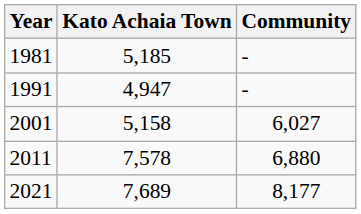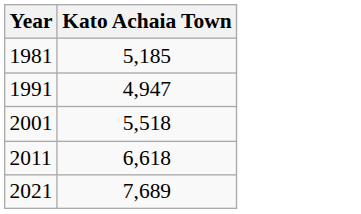- column: Community | - | - | 6,027 | 6,880 | 8,177
2001 | Kato Achaia Town: 5,158 -> 5,518
2011 | Kato Achaia Town: 7,578 -> 6,618
